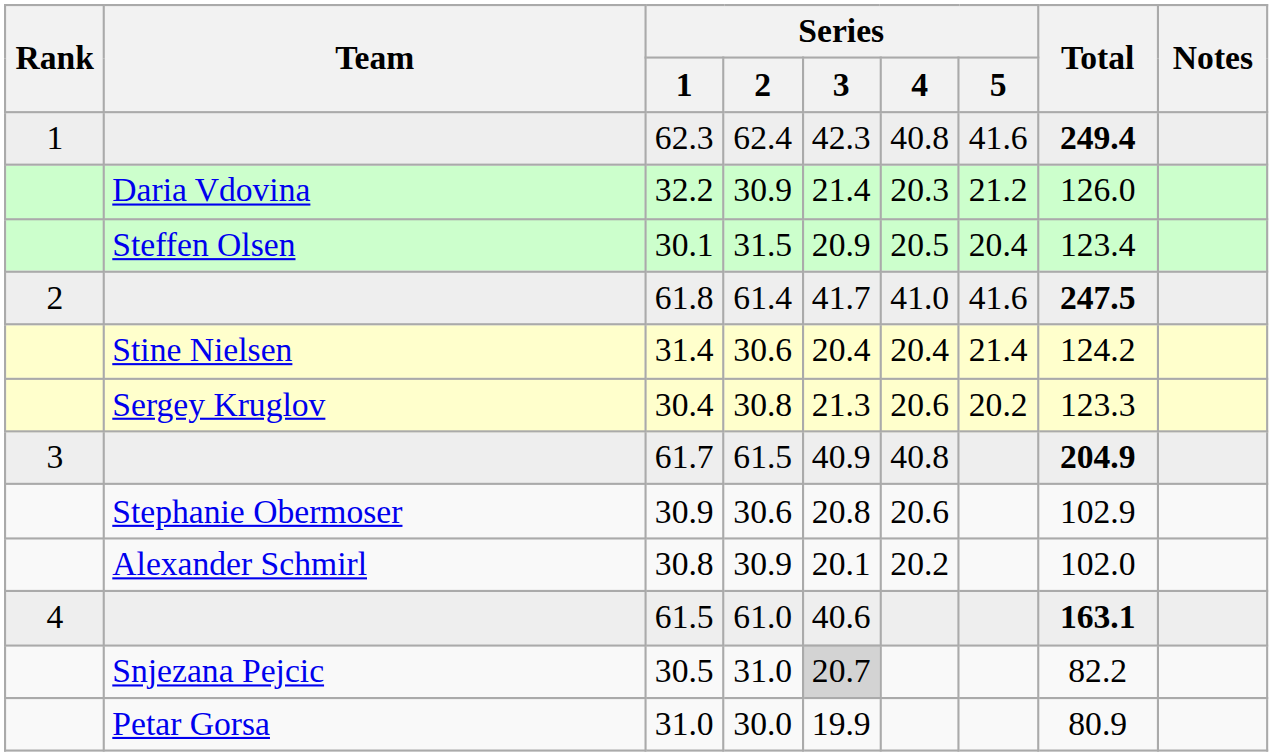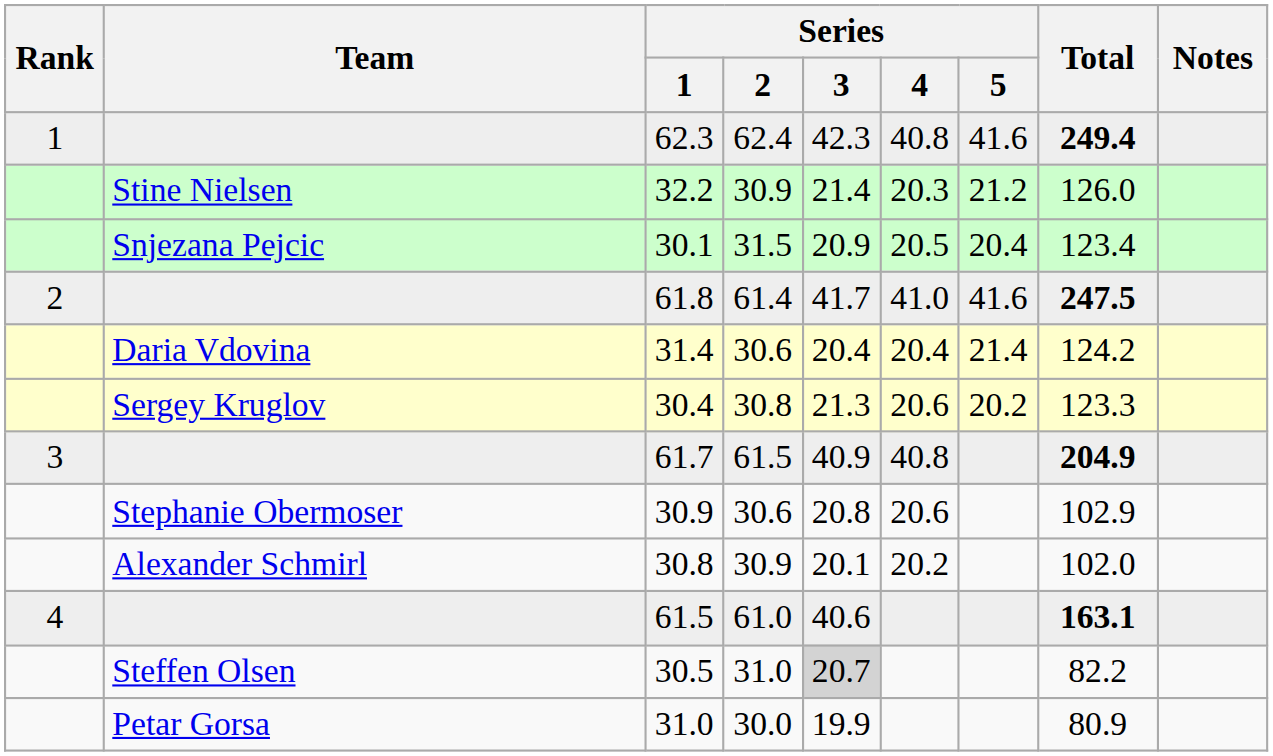32.2 | Team: Daria Vdovina -> Stine Nielsen
30.1 | Team: Steffen Olsen -> Snjezana Pejcic
31.4 | Team: Stine Nielsen -> Daria Vdovina
30.5 | Team: Snjezana Pejcic -> Steffen Olsen
